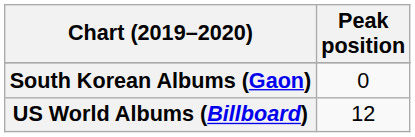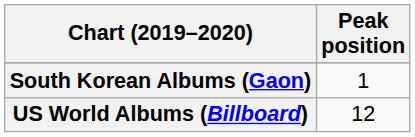South Korean Albums (Gaon) | Peak position: 0 -> 1
